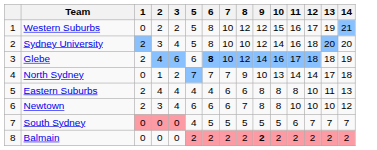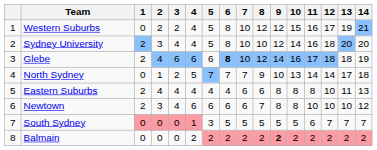+ column: 4 | 4 | 4 | 6 | 5 | 4 | 6 | 1 | 2
South Sydney | 5: 4 -> 3
